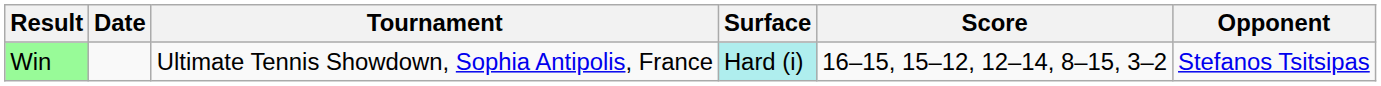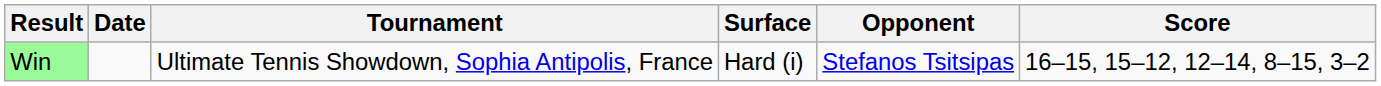columns swapped: Opponent <-> Score
Win | Surface: paleturquoise background -> no background
